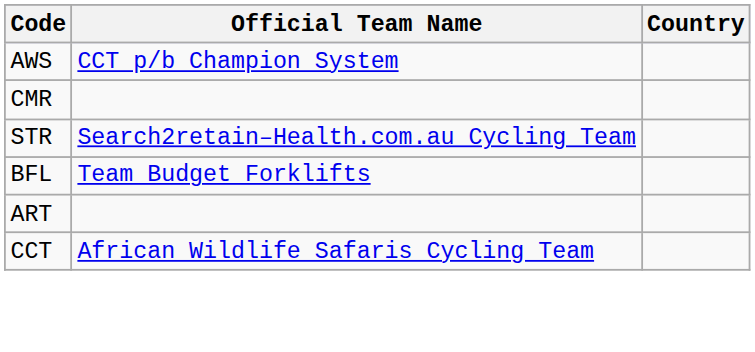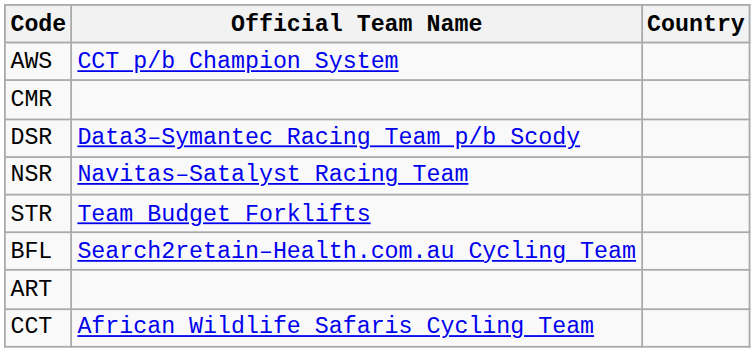+ row: DSR | Data3–Symantec Racing Team p/b Scody
+ row: NSR | Navitas–Satalyst Racing Team
STR | Official Team Name: Search2retain–Health.com.au Cycling Team -> Team Budget Forklifts
BFL | Official Team Name: Team Budget Forklifts -> Search2retain–Health.com.au Cycling Team
